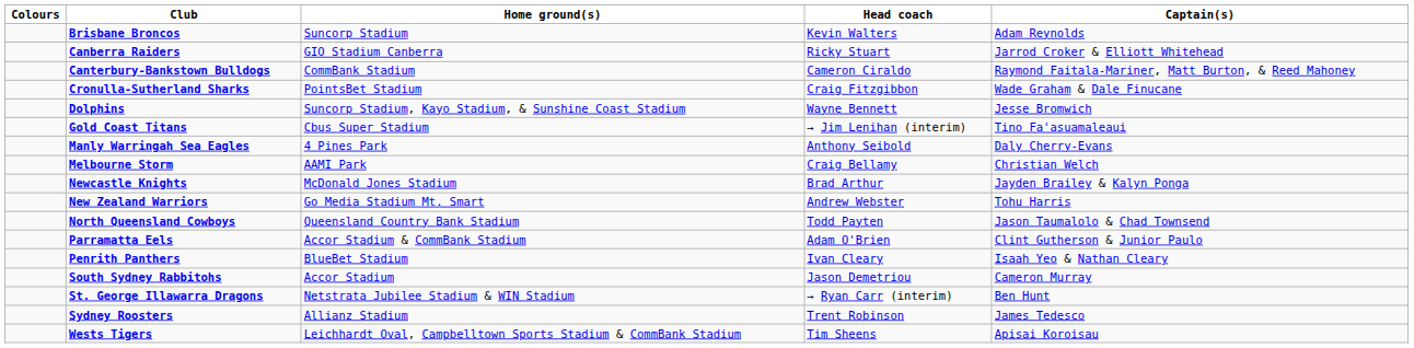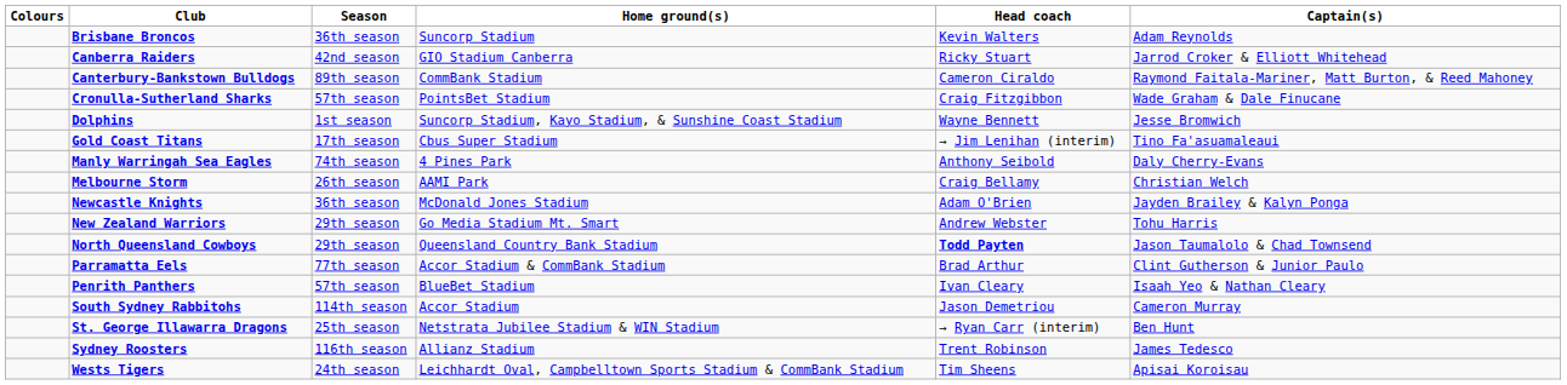+ column: Season | 36th season | 42nd season | 89th season | 57th season | 1st season | 17th season | 74th season | 26th season | 36th season | 29th season | 29th season | 77th season | 57th season | 114th season | 25th season | 116th season | 24th season
Newcastle Knights | Head coach: Brad Arthur -> Adam O'Brien
North Queensland Cowboys | Head coach: normal -> bold
Parramatta Eels | Head coach: Adam O'Brien -> Brad Arthur
